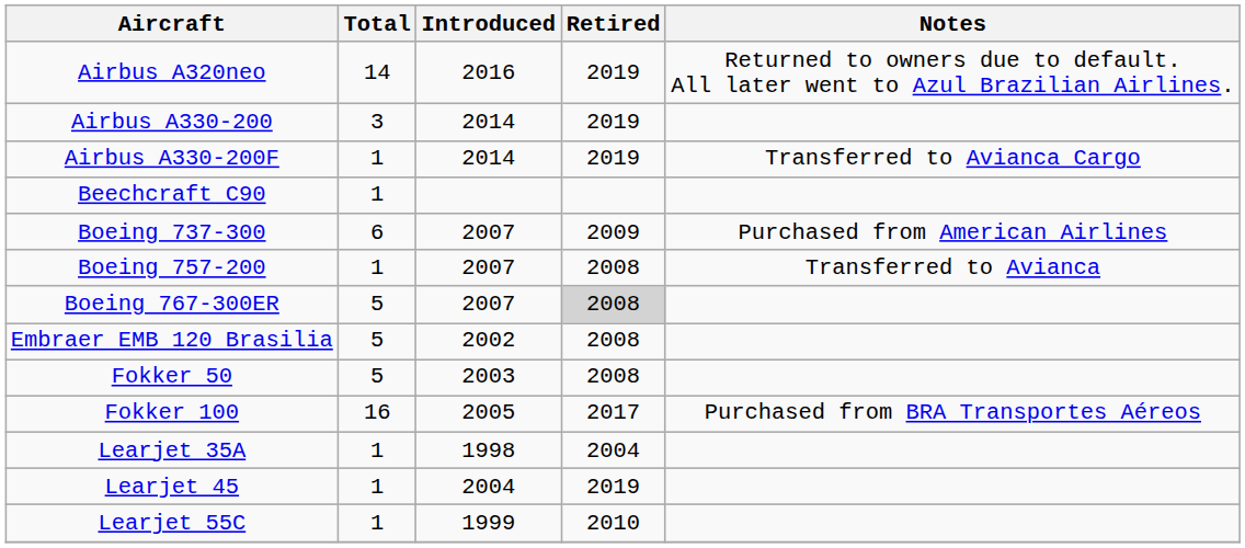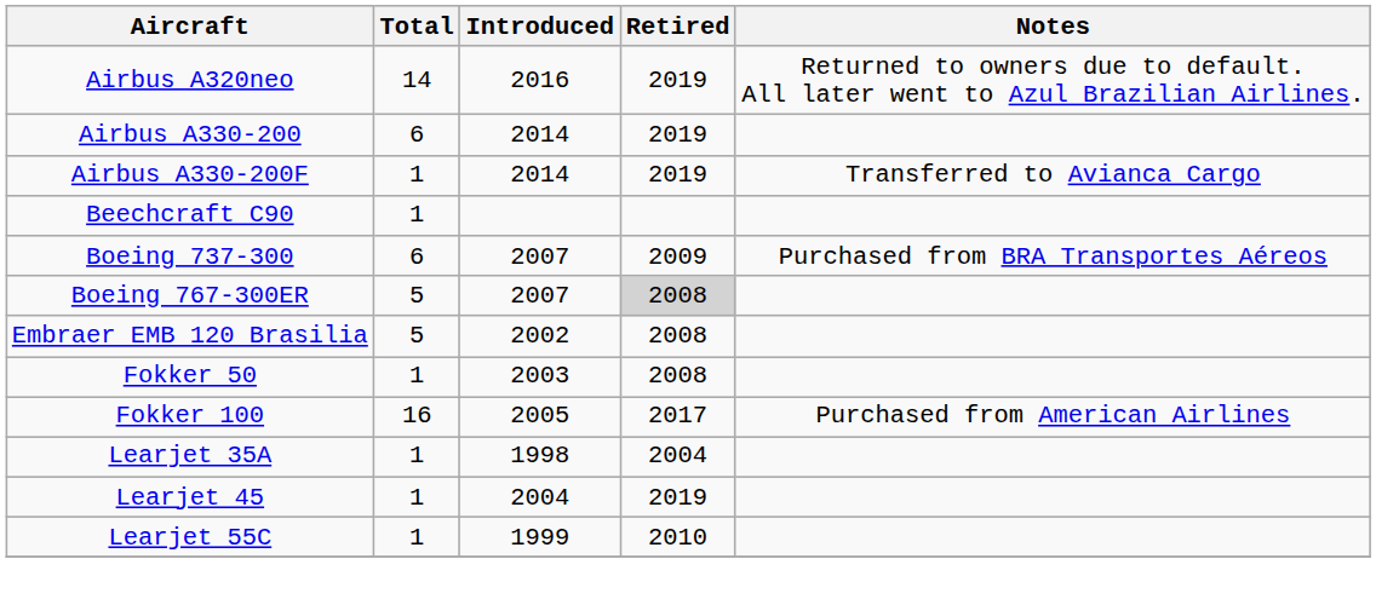Airbus A330-200 | Total: 3 -> 6
Boeing 737-300 | Notes: Purchased from American Airlines -> Purchased from BRA Transportes Aéreos
- row: Boeing 757-200 | 1 | 2007 | 2008 | Transferred to Avianca
Fokker 50 | Total: 5 -> 1
Fokker 100 | Notes: Purchased from BRA Transportes Aéreos -> Purchased from American Airlines
